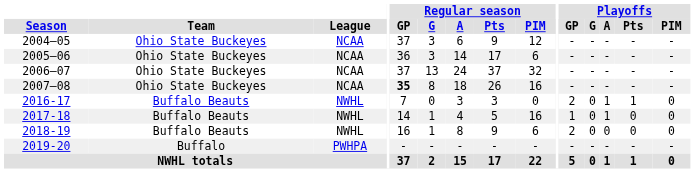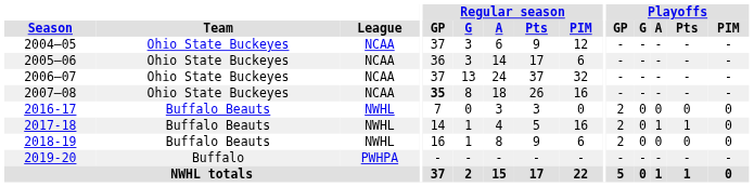2016-17 | Playoffs / A: 1 -> 0
2016-17 | Playoffs / Pts: 1 -> 0
2017-18 | Playoffs / GP: 1 -> 2
2017-18 | Playoffs / Pts: 0 -> 1
